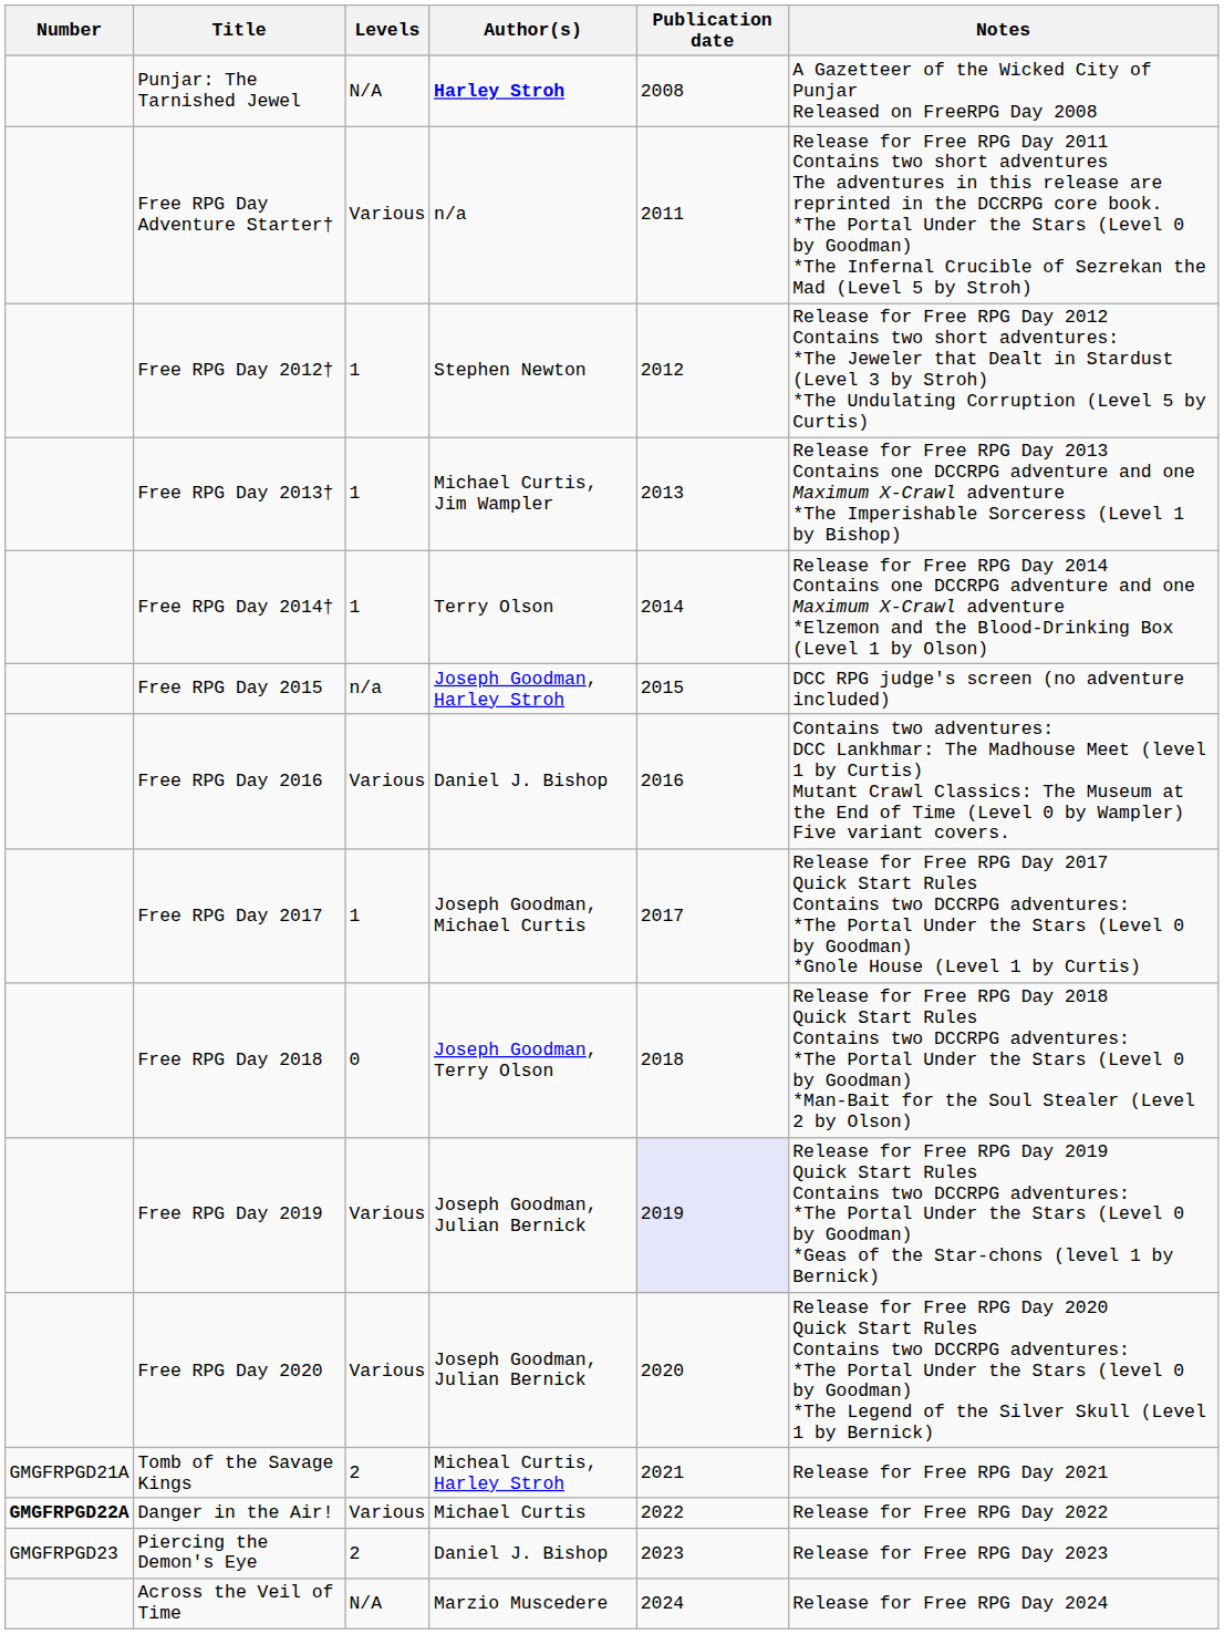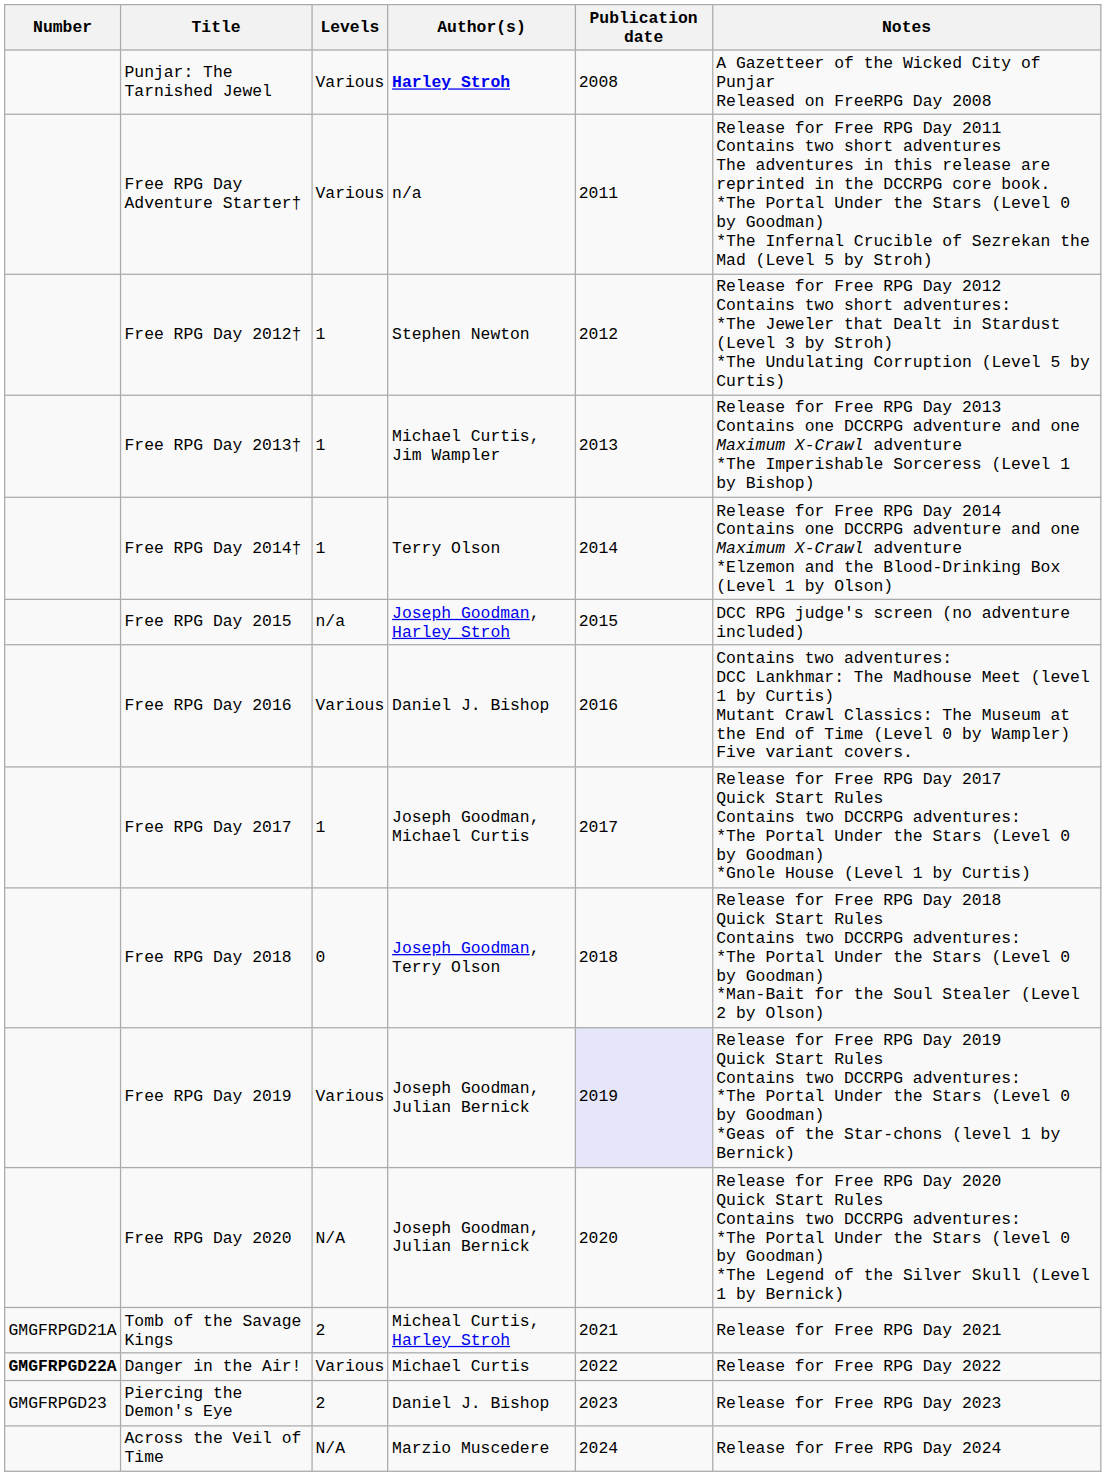Punjar: The Tarnished Jewel | Levels: N/A -> Various
Free RPG Day 2020 | Levels: Various -> N/A
